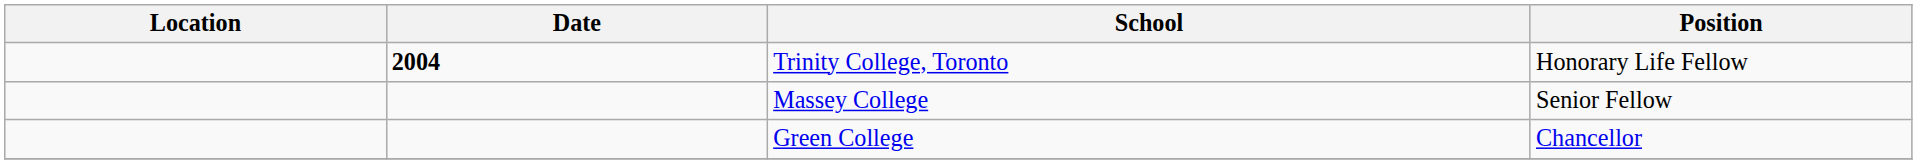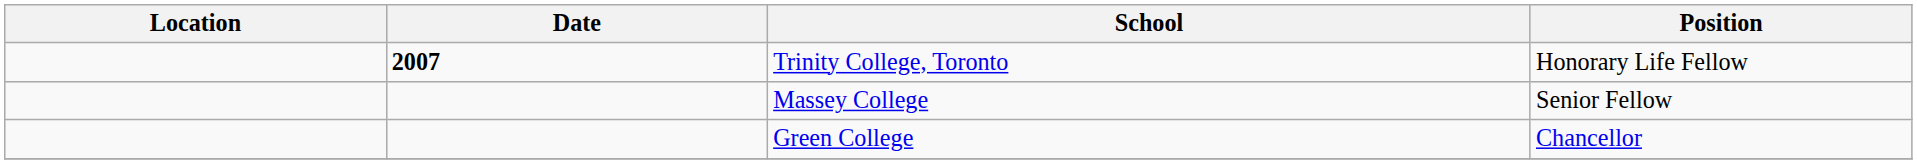Trinity College, Toronto | Date: 2004 -> 2007
